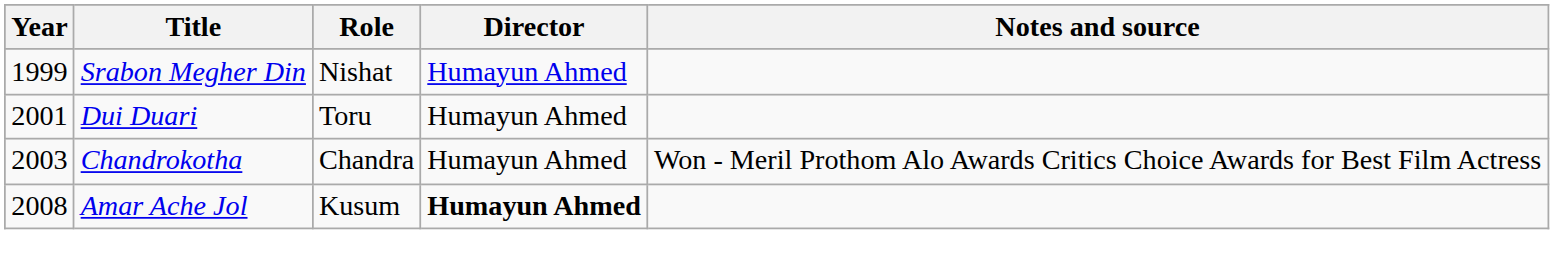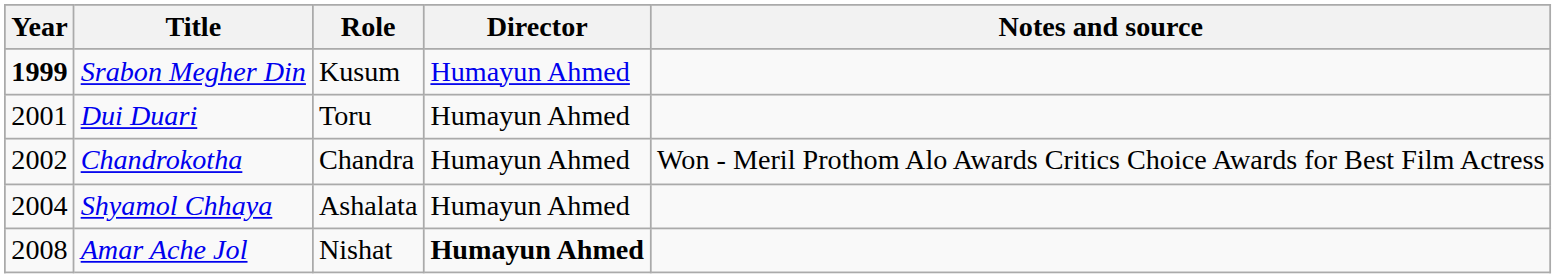Srabon Megher Din | Year: normal -> bold
Srabon Megher Din | Role: Nishat -> Kusum
Chandrokotha | Year: 2003 -> 2002
+ row: 2004 | Shyamol Chhaya | Ashalata | Humayun Ahmed
Amar Ache Jol | Role: Kusum -> Nishat
